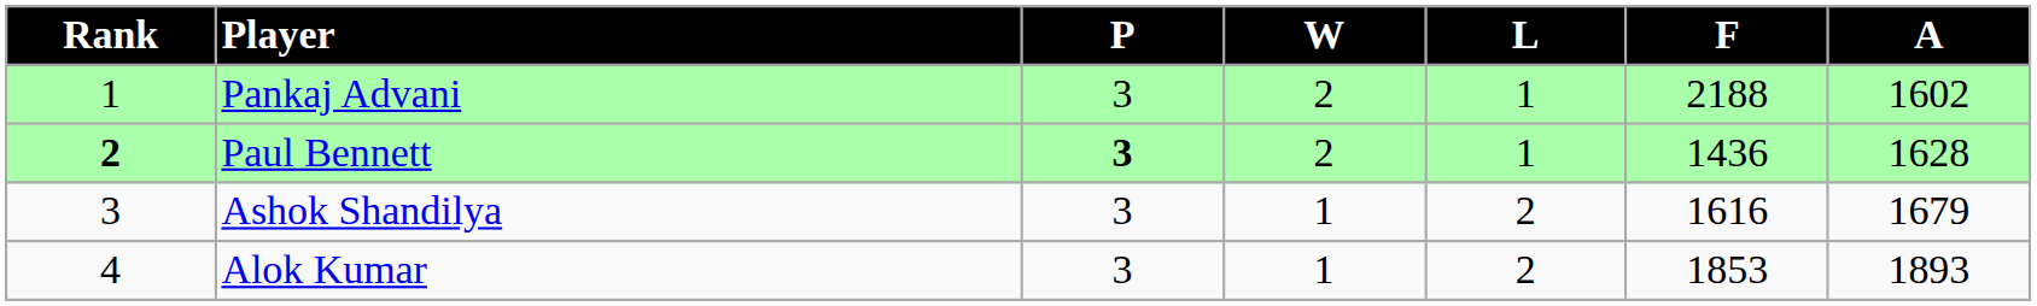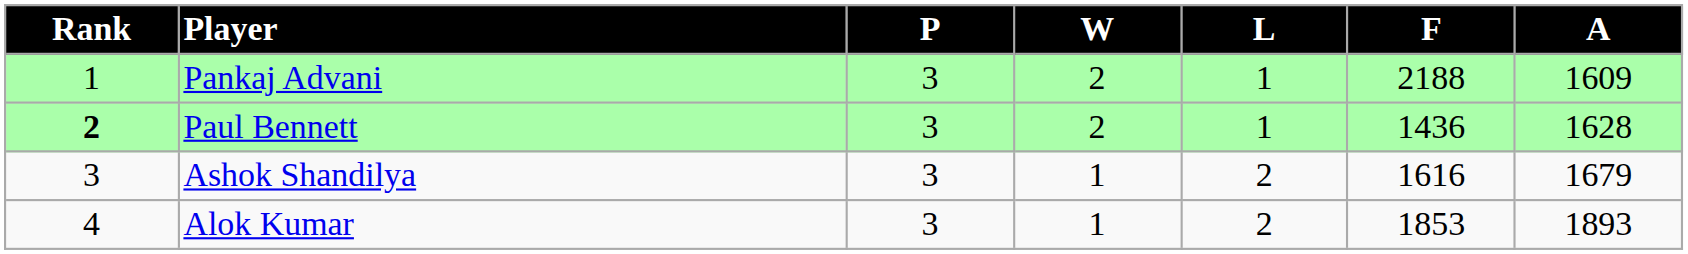Pankaj Advani | A: 1602 -> 1609
Paul Bennett | P: bold -> normal
